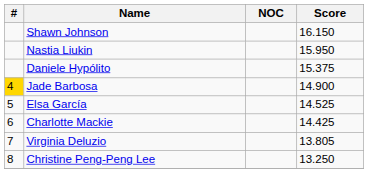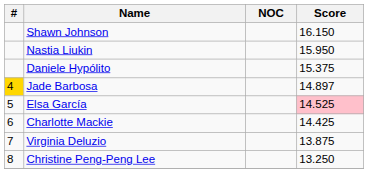Jade Barbosa | Score: 14.900 -> 14.897
Elsa García | Score: no background -> pink background
Virginia Deluzio | Score: 13.805 -> 13.875
